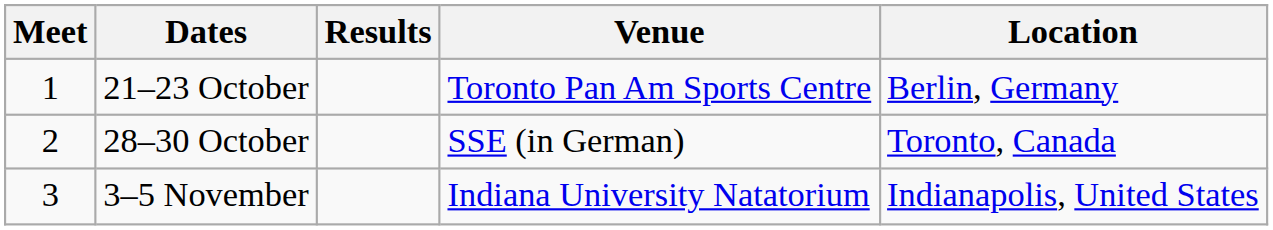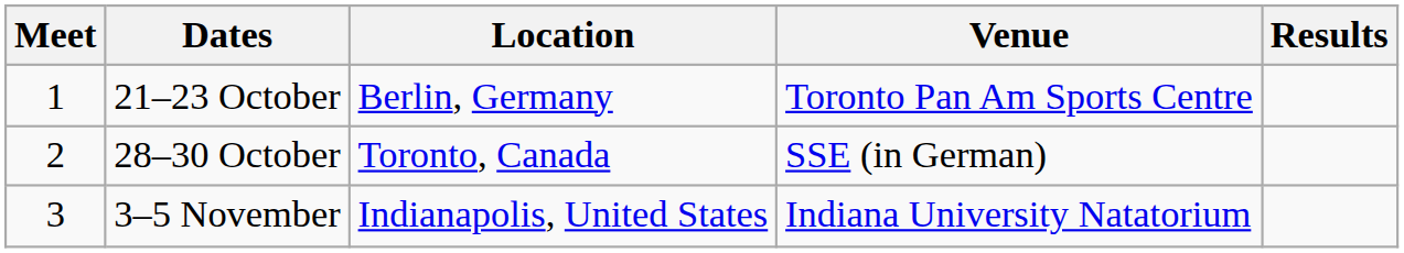columns swapped: Location <-> Results
